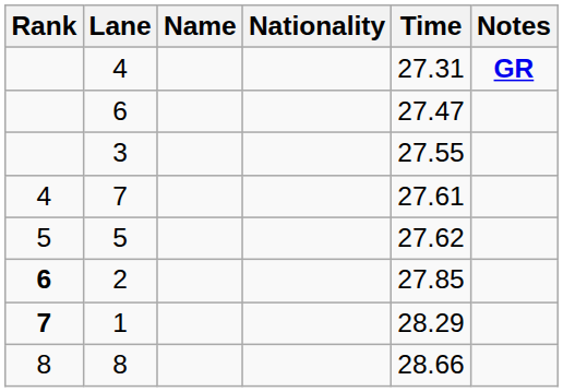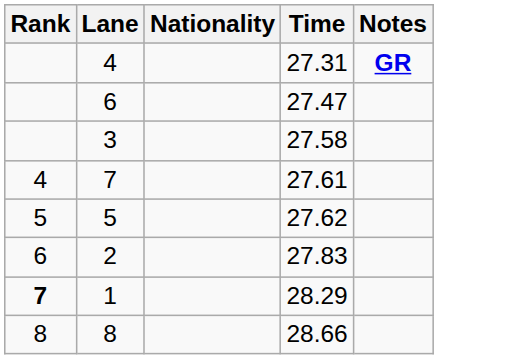- column: Name
3 | Time: 27.55 -> 27.58
2 | Rank: bold -> normal
2 | Time: 27.85 -> 27.83
